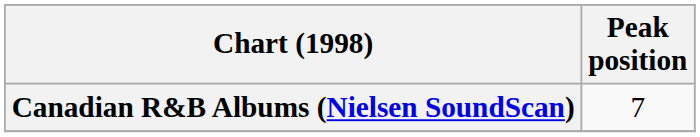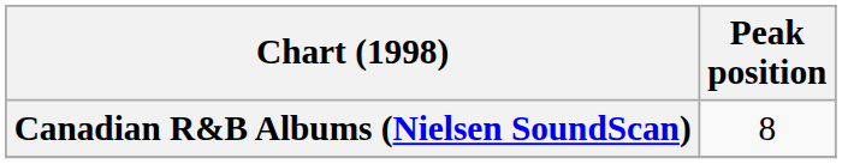Canadian R&B Albums (Nielsen SoundScan) | Peak position: 7 -> 8
